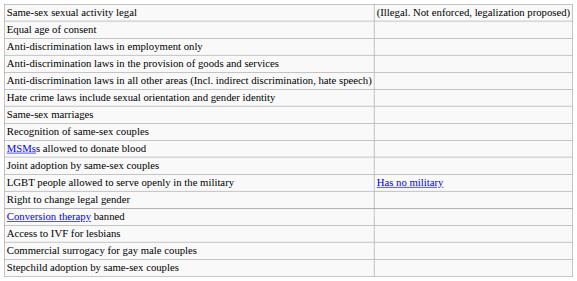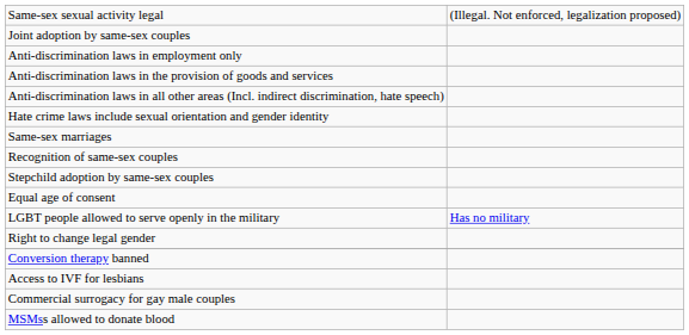rows swapped: Equal age of consent <-> Joint adoption by same-sex couples
rows swapped: Stepchild adoption by same-sex couples <-> MSMss allowed to donate blood
